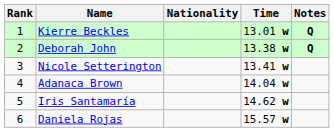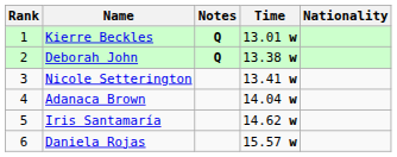columns swapped: Nationality <-> Notes
